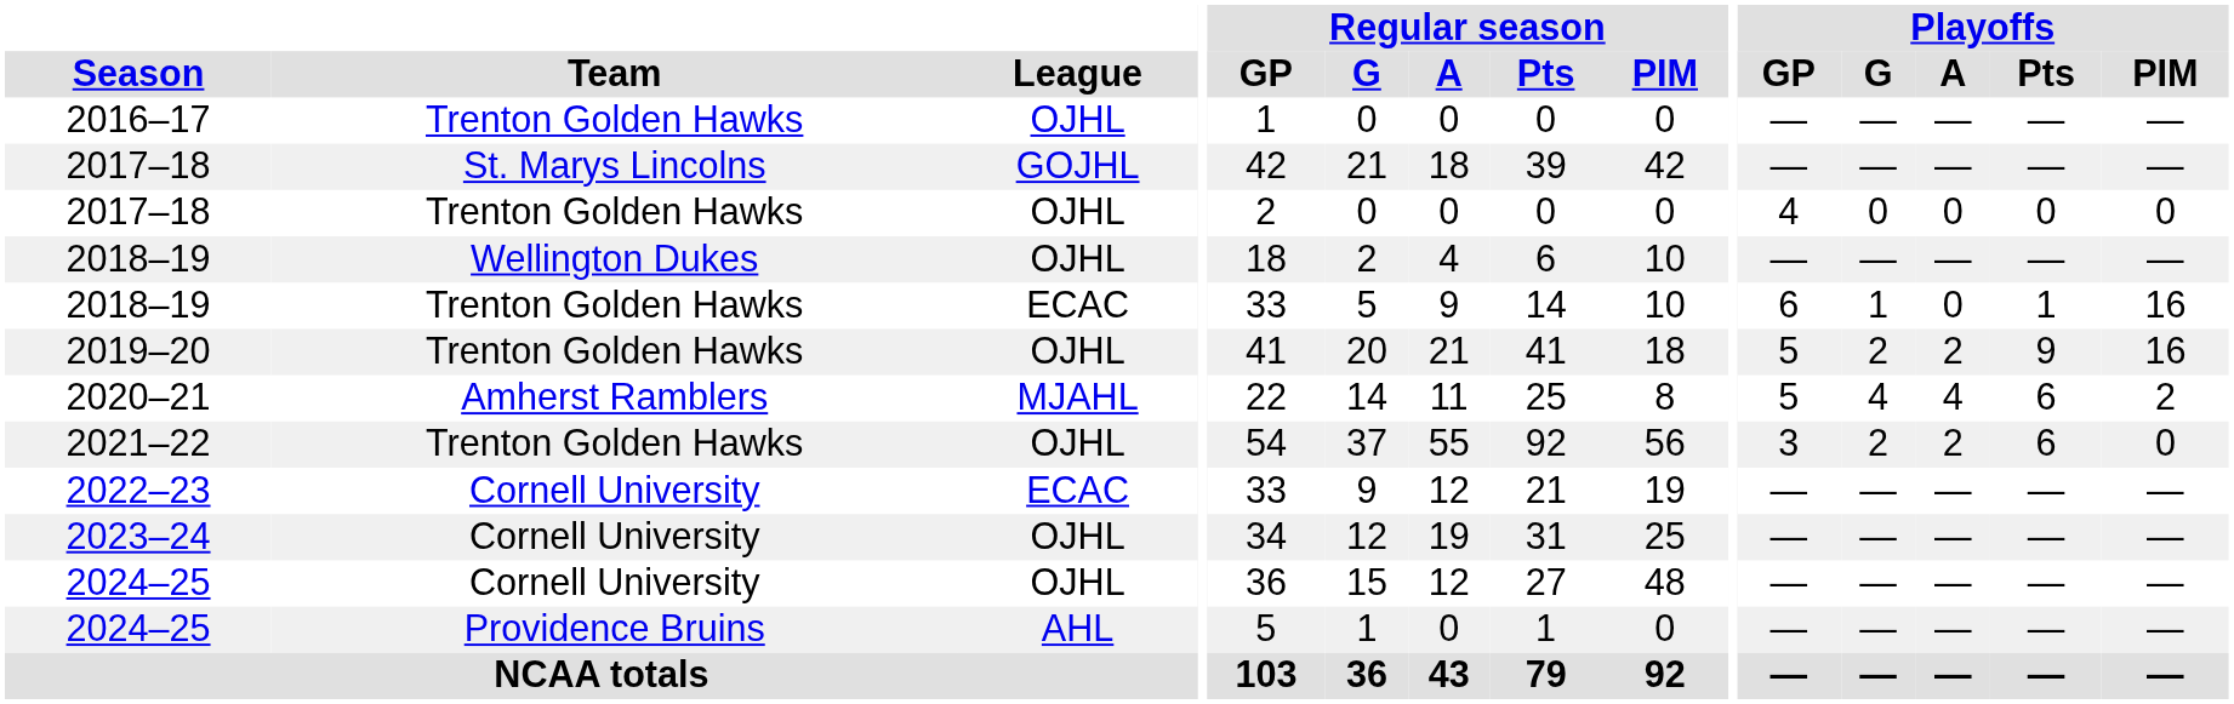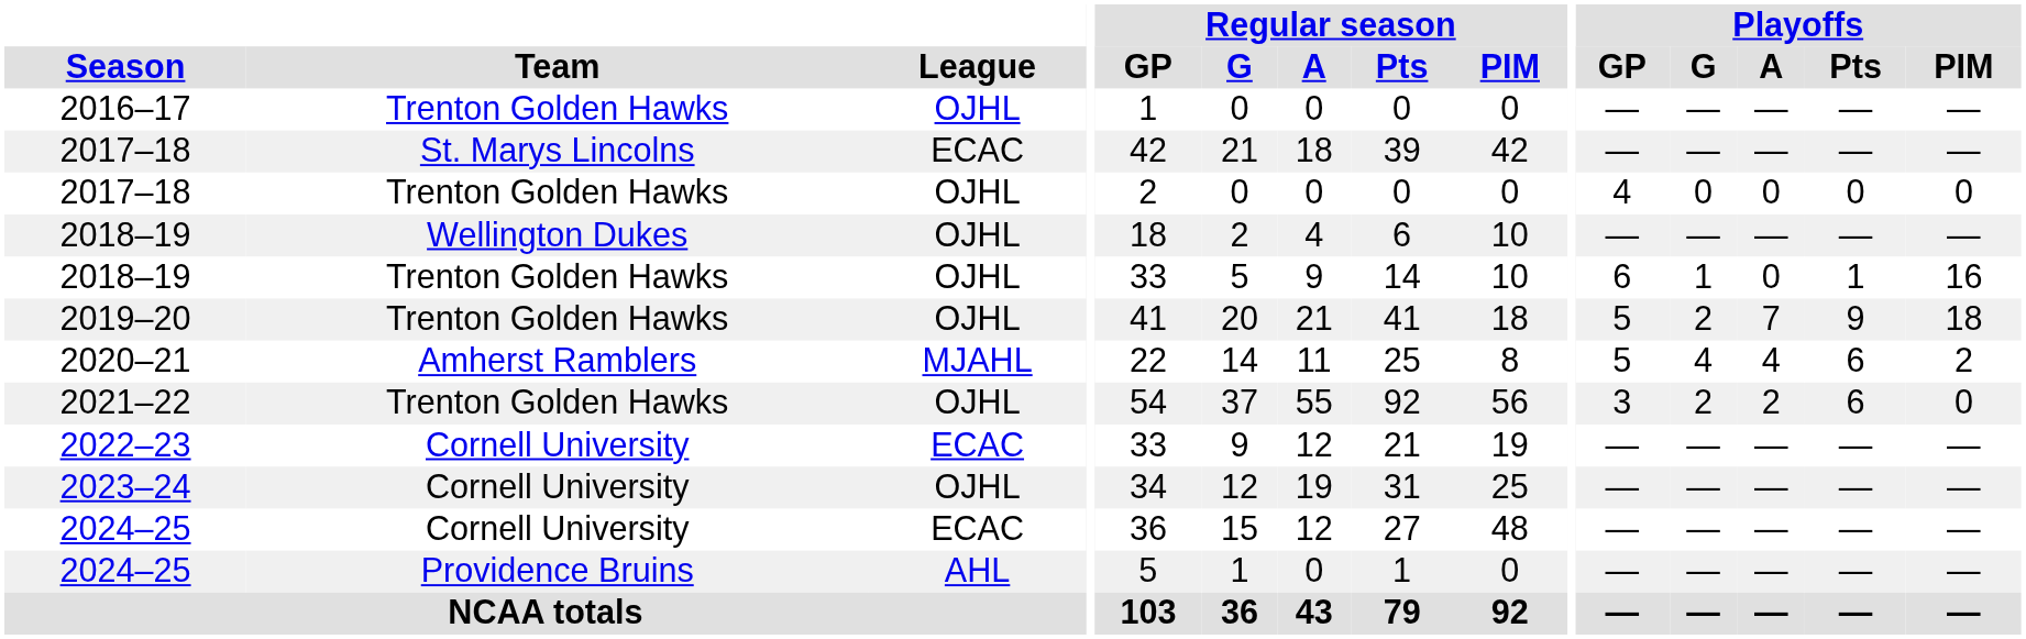2017–18 / St. Marys Lincolns | League: GOJHL -> ECAC
2018–19 / Trenton Golden Hawks | League: ECAC -> OJHL
2019–20 | Playoffs / A: 2 -> 7
2019–20 | Playoffs / PIM: 16 -> 18
2024–25 / Cornell University | League: OJHL -> ECAC
